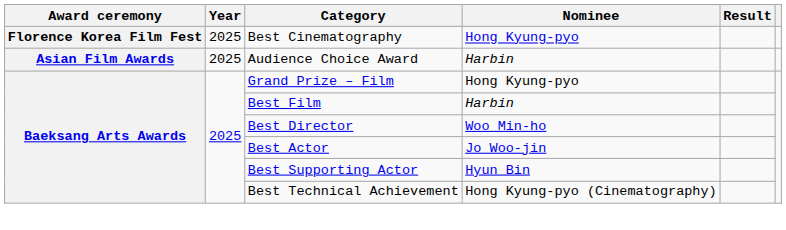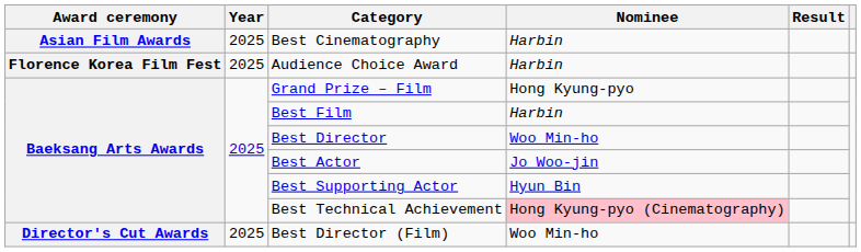Best Cinematography | Award ceremony: Florence Korea Film Fest -> Asian Film Awards
Best Cinematography | Nominee: Hong Kyung-pyo -> Harbin
Audience Choice Award | Award ceremony: Asian Film Awards -> Florence Korea Film Fest
Best Technical Achievement | Nominee: no background -> pink background
+ row: Director's Cut Awards | 2025 | Best Director (Film) | Woo Min-ho
